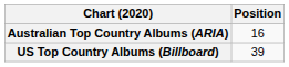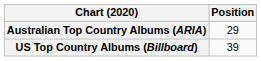Australian Top Country Albums (ARIA) | Position: 16 -> 29
